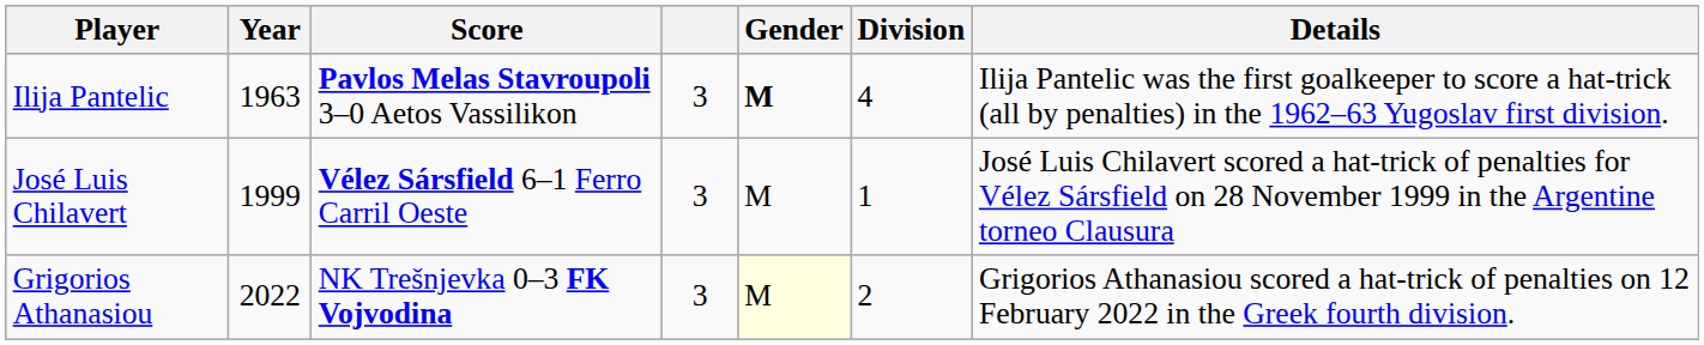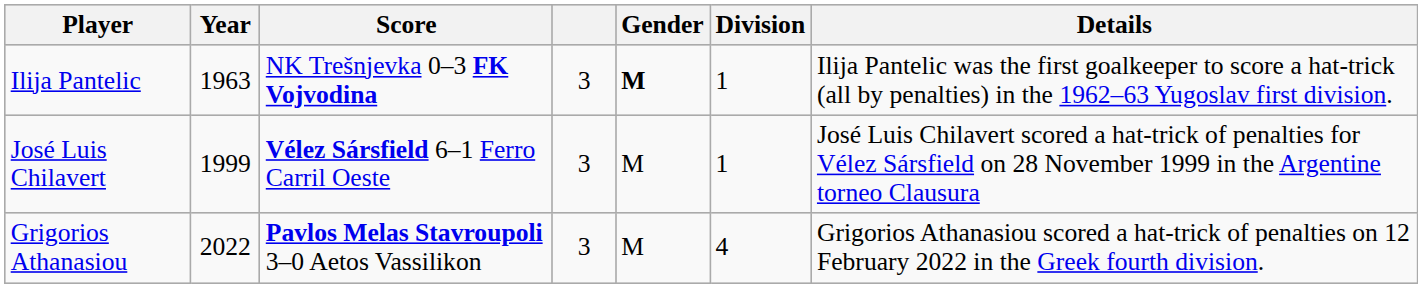Ilija Pantelic | Score: Pavlos Melas Stavroupoli 3–0 Aetos Vassilikon -> NK Trešnjevka 0–3 FK Vojvodina
Ilija Pantelic | Division: 4 -> 1
Grigorios Athanasiou | Score: NK Trešnjevka 0–3 FK Vojvodina -> Pavlos Melas Stavroupoli 3–0 Aetos Vassilikon
Grigorios Athanasiou | Gender: lightyellow background -> no background
Grigorios Athanasiou | Division: 2 -> 4
